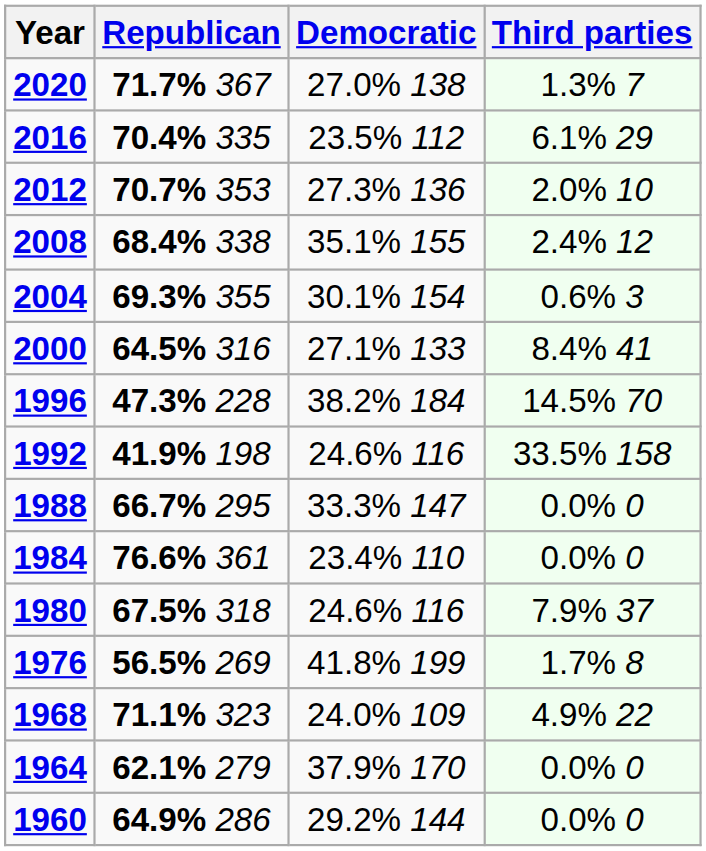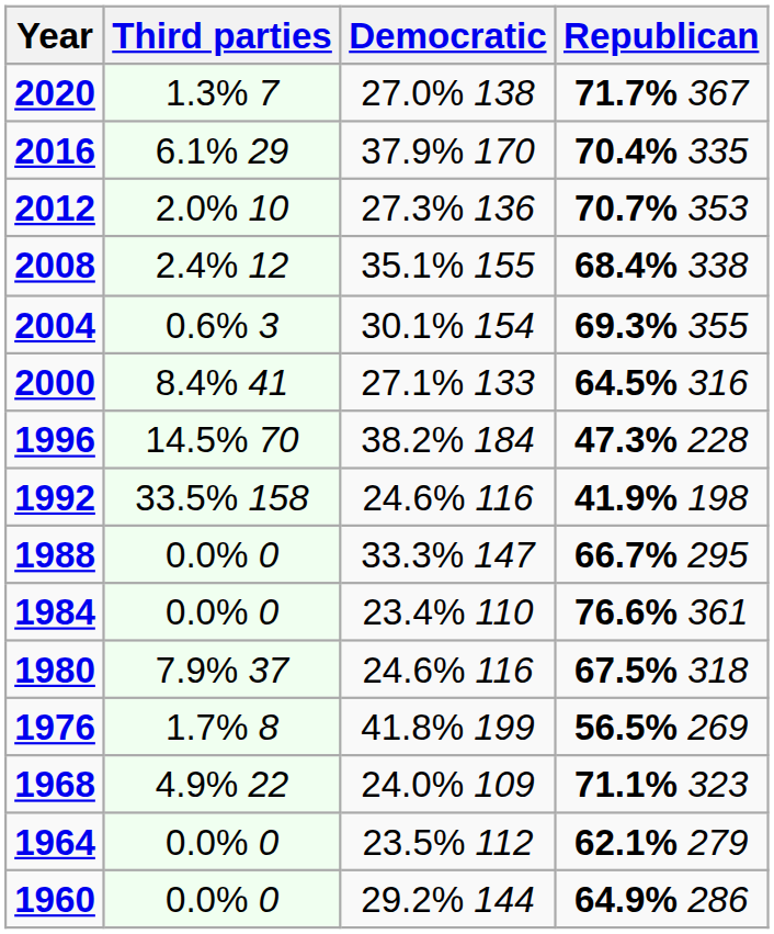columns swapped: Republican <-> Third parties
2016 | Democratic: 23.5% 112 -> 37.9% 170
1964 | Democratic: 37.9% 170 -> 23.5% 112
